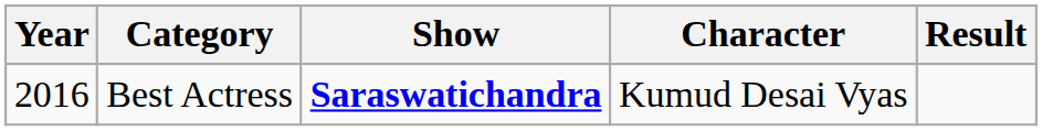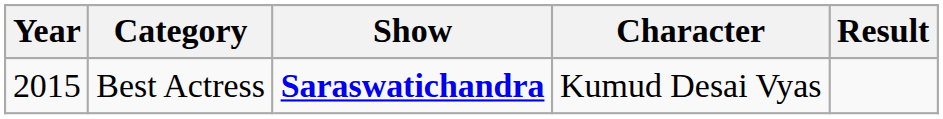Best Actress | Year: 2016 -> 2015
